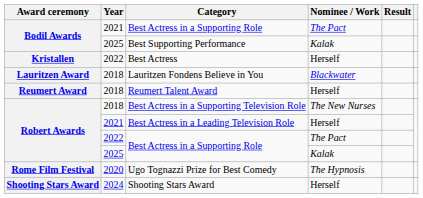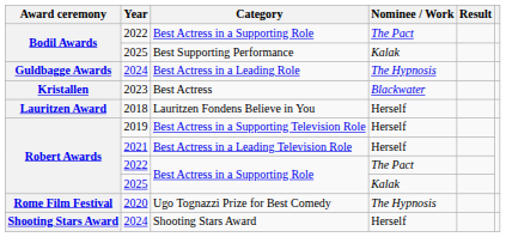Bodil Awards / Best Actress in a Supporting Role | Year: 2021 -> 2022
+ row: Guldbagge Awards | 2024 | Best Actress in a Leading Role | The Hypnosis
Best Actress | Year: 2022 -> 2023
Best Actress | Nominee / Work: Herself -> Blackwater
Lauritzen Fondens Believe in You | Nominee / Work: Blackwater -> Herself
- row: Reumert Award | 2018 | Reumert Talent Award | Herself
Best Actress in a Supporting Television Role | Year: 2018 -> 2019
Best Actress in a Supporting Television Role | Nominee / Work: The New Nurses -> Herself
